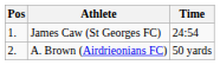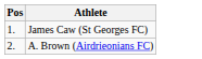- column: Time | 24:54 | 50 yards
